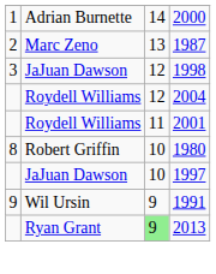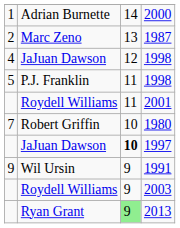JaJuan Dawson / 1998 | column 1: 3 -> 4
- row: Roydell Williams | 12 | 2004
+ row: 5 | P.J. Franklin | 11 | 1998
1980 | column 1: 8 -> 7
1997 | column 3: normal -> bold
+ row: Roydell Williams | 9 | 2003
